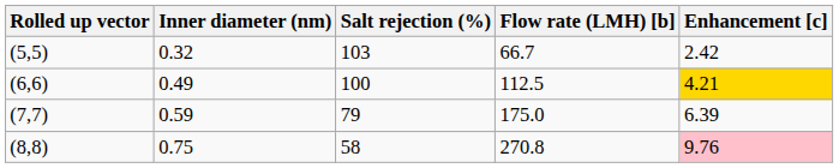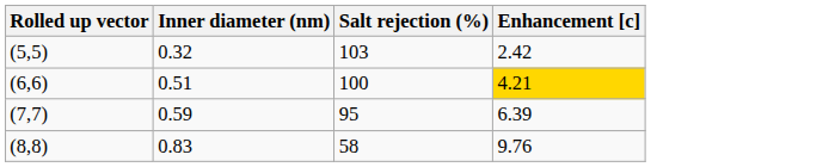- column: Flow rate (LMH) [b] | 66.7 | 112.5 | 175.0 | 270.8
(6,6) | Inner diameter (nm): 0.49 -> 0.51
(7,7) | Salt rejection (%): 79 -> 95
(8,8) | Inner diameter (nm): 0.75 -> 0.83
(8,8) | Enhancement [c]: pink background -> no background
